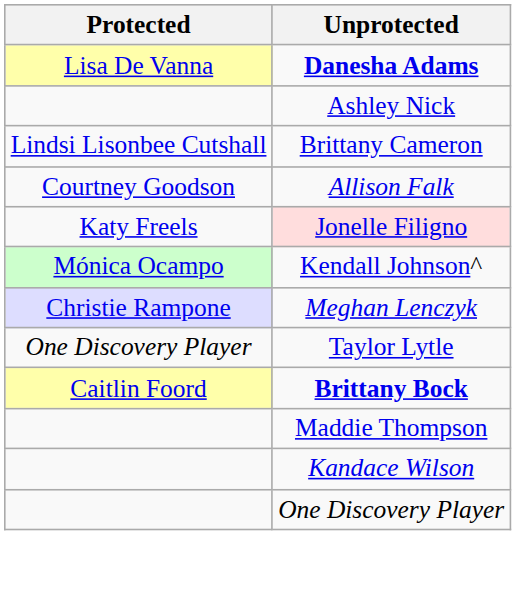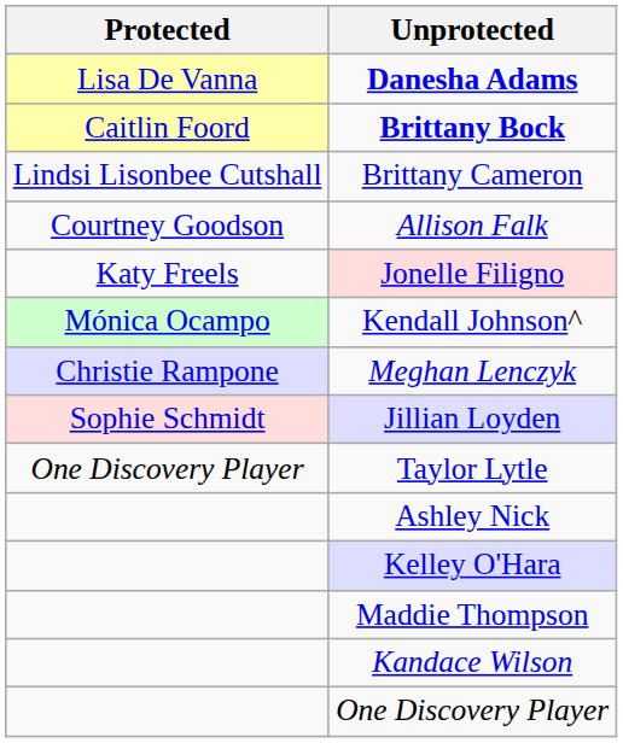rows swapped: Brittany Bock <-> Ashley Nick
+ row: Sophie Schmidt | Jillian Loyden
+ row: Kelley O'Hara
